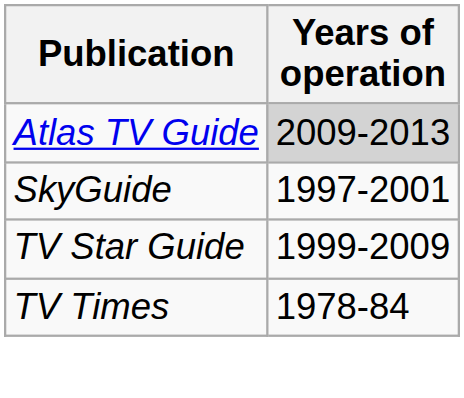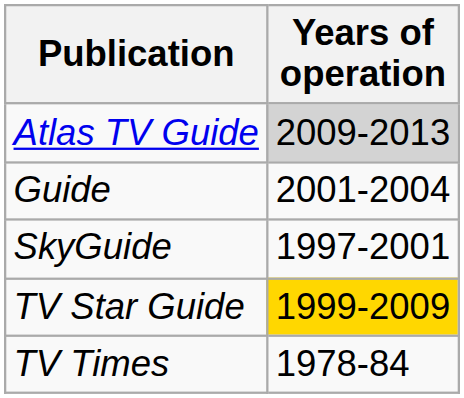+ row: Guide | 2001-2004
TV Star Guide | Years of operation: no background -> gold background
